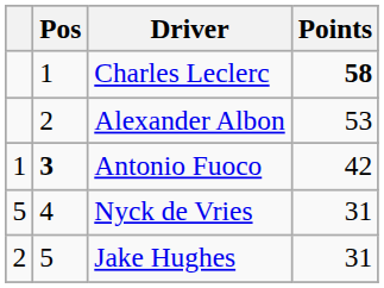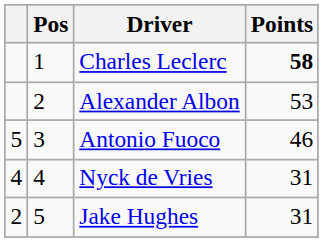Antonio Fuoco | column 1: 1 -> 5
Antonio Fuoco | Pos: bold -> normal
Antonio Fuoco | Points: 42 -> 46
Nyck de Vries | column 1: 5 -> 4
